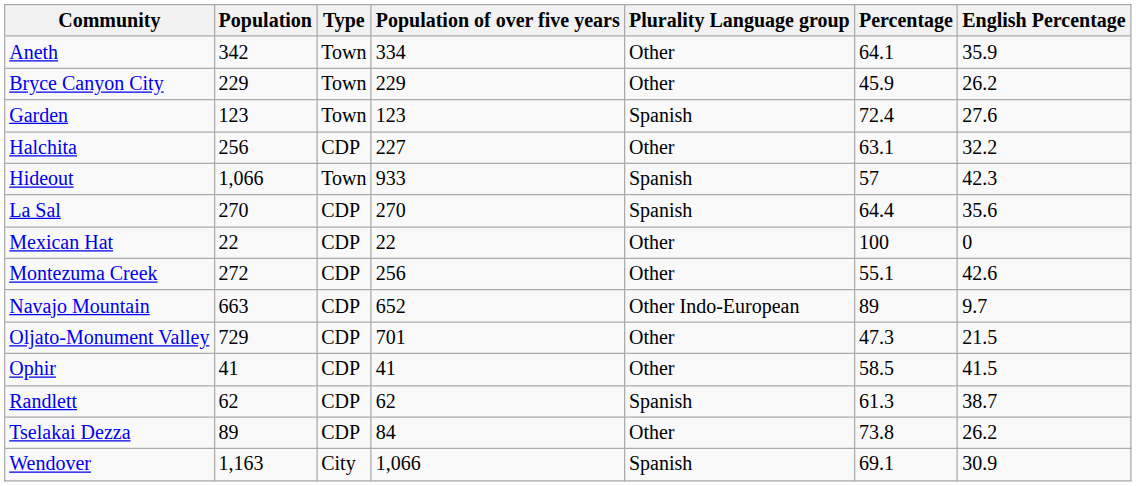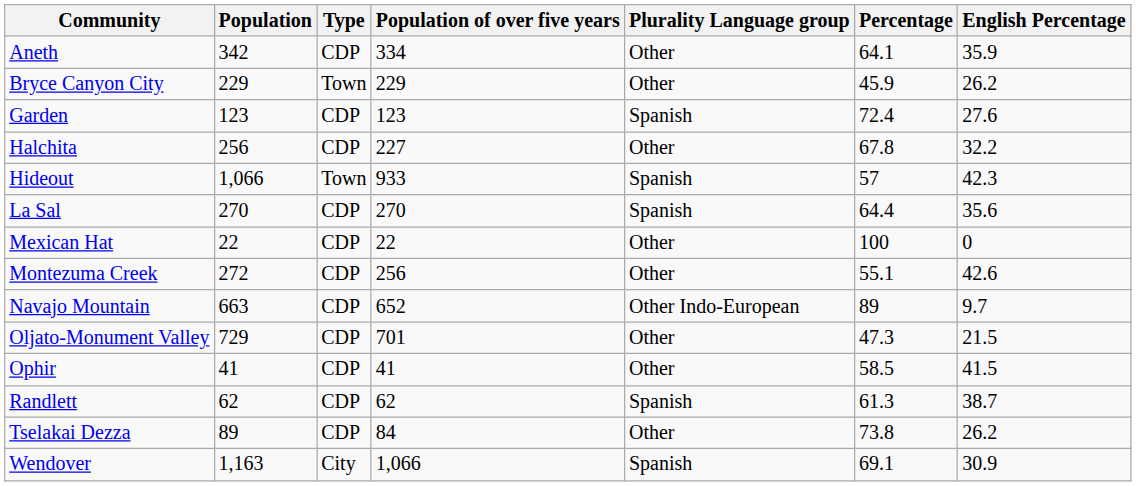Aneth | Type: Town -> CDP
Garden | Type: Town -> CDP
Halchita | Percentage: 63.1 -> 67.8
